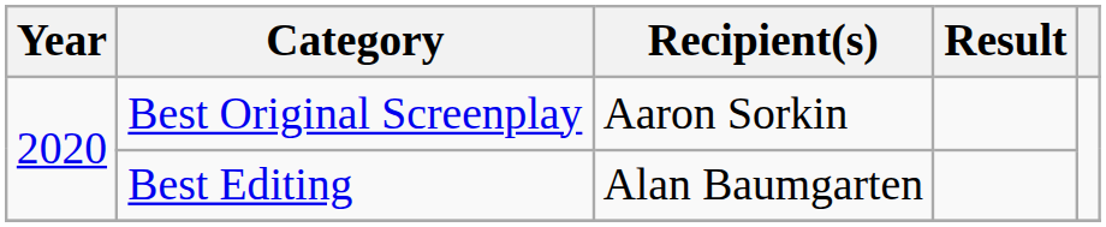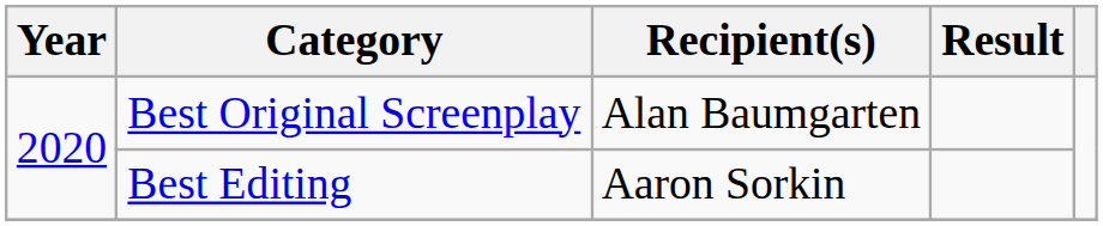Best Original Screenplay | Recipient(s): Aaron Sorkin -> Alan Baumgarten
Best Editing | Recipient(s): Alan Baumgarten -> Aaron Sorkin
